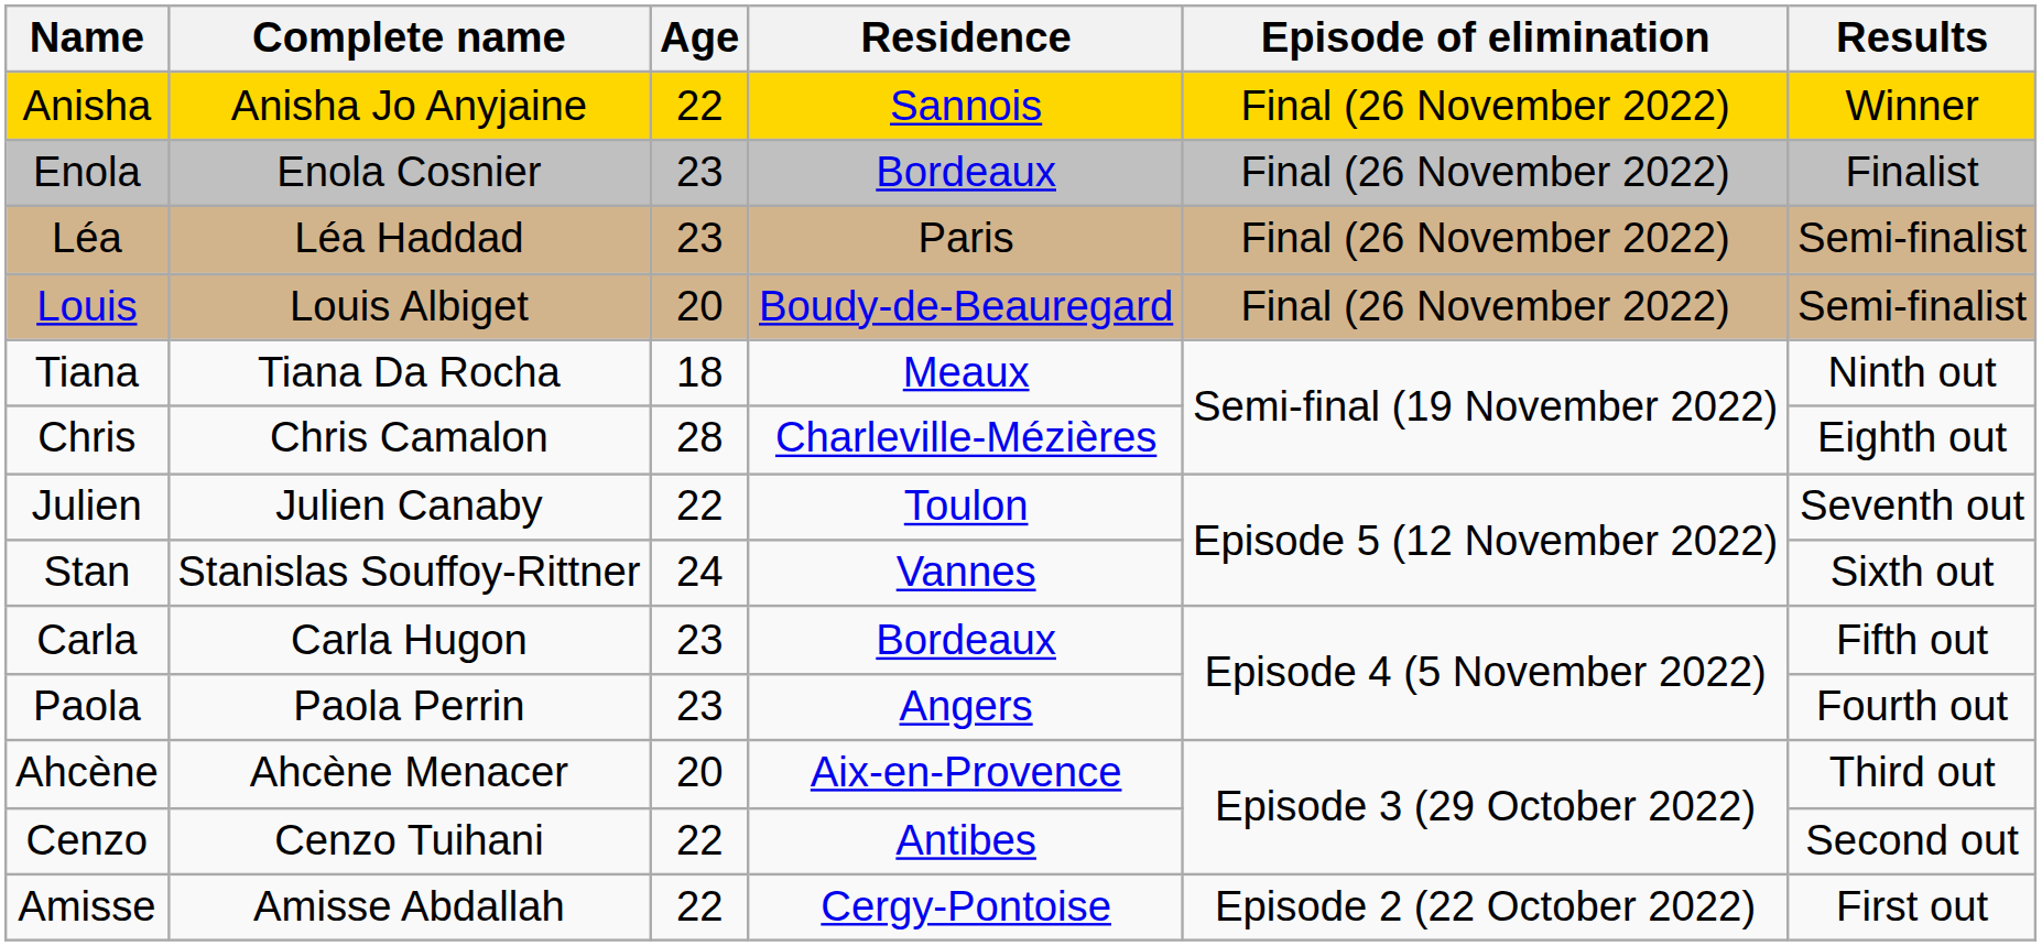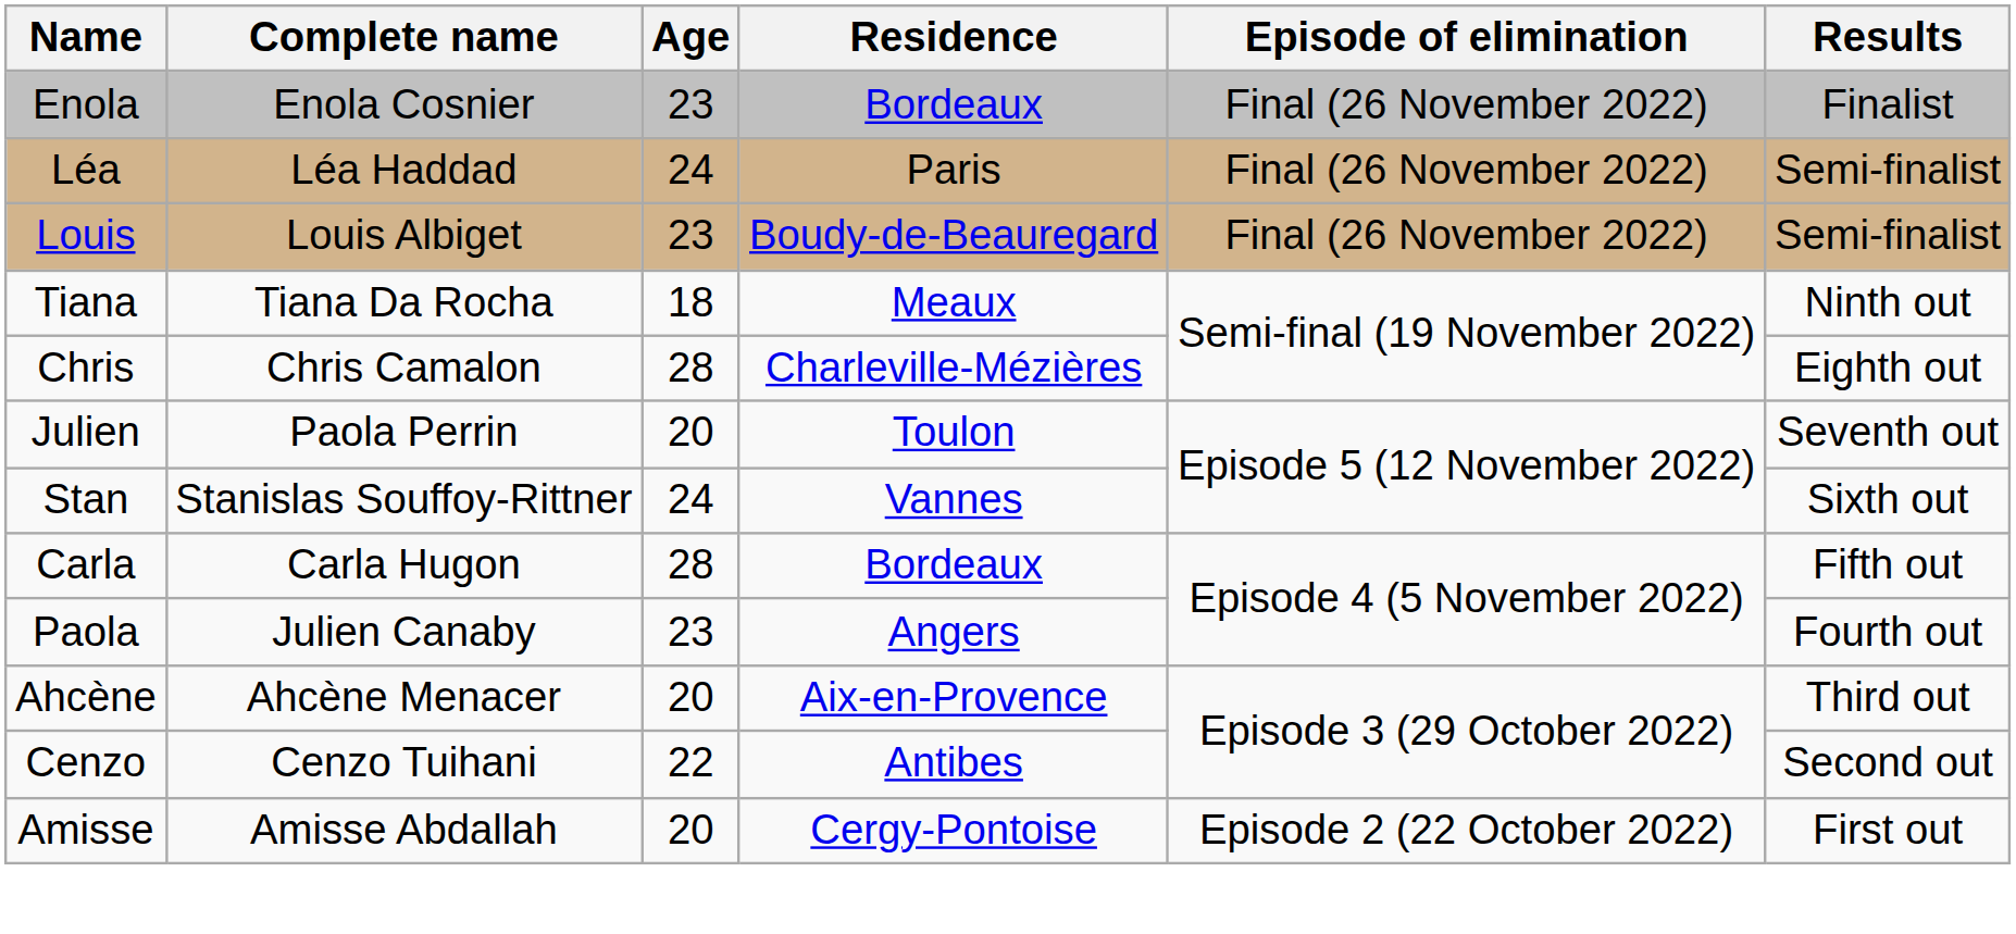- row: Anisha | Anisha Jo Anyjaine | 22 | Sannois | Final (26 November 2022) | Winner
Léa | Age: 23 -> 24
Louis | Age: 20 -> 23
Julien | Complete name: Julien Canaby -> Paola Perrin
Julien | Age: 22 -> 20
Carla | Age: 23 -> 28
Paola | Complete name: Paola Perrin -> Julien Canaby
Amisse | Age: 22 -> 20
